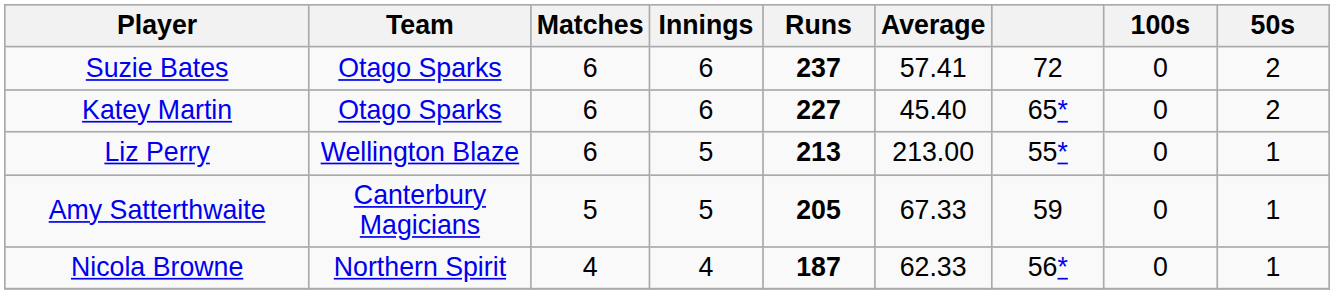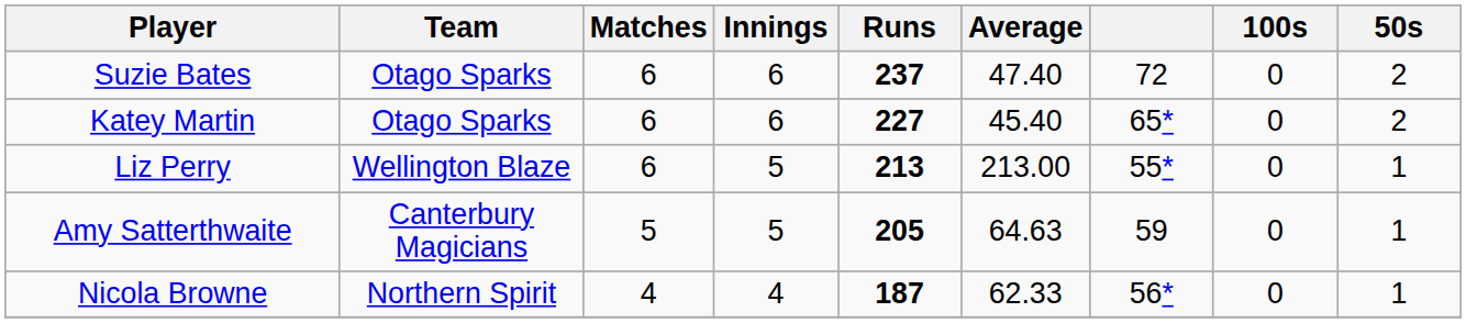Suzie Bates | Average: 57.41 -> 47.40
Amy Satterthwaite | Average: 67.33 -> 64.63
